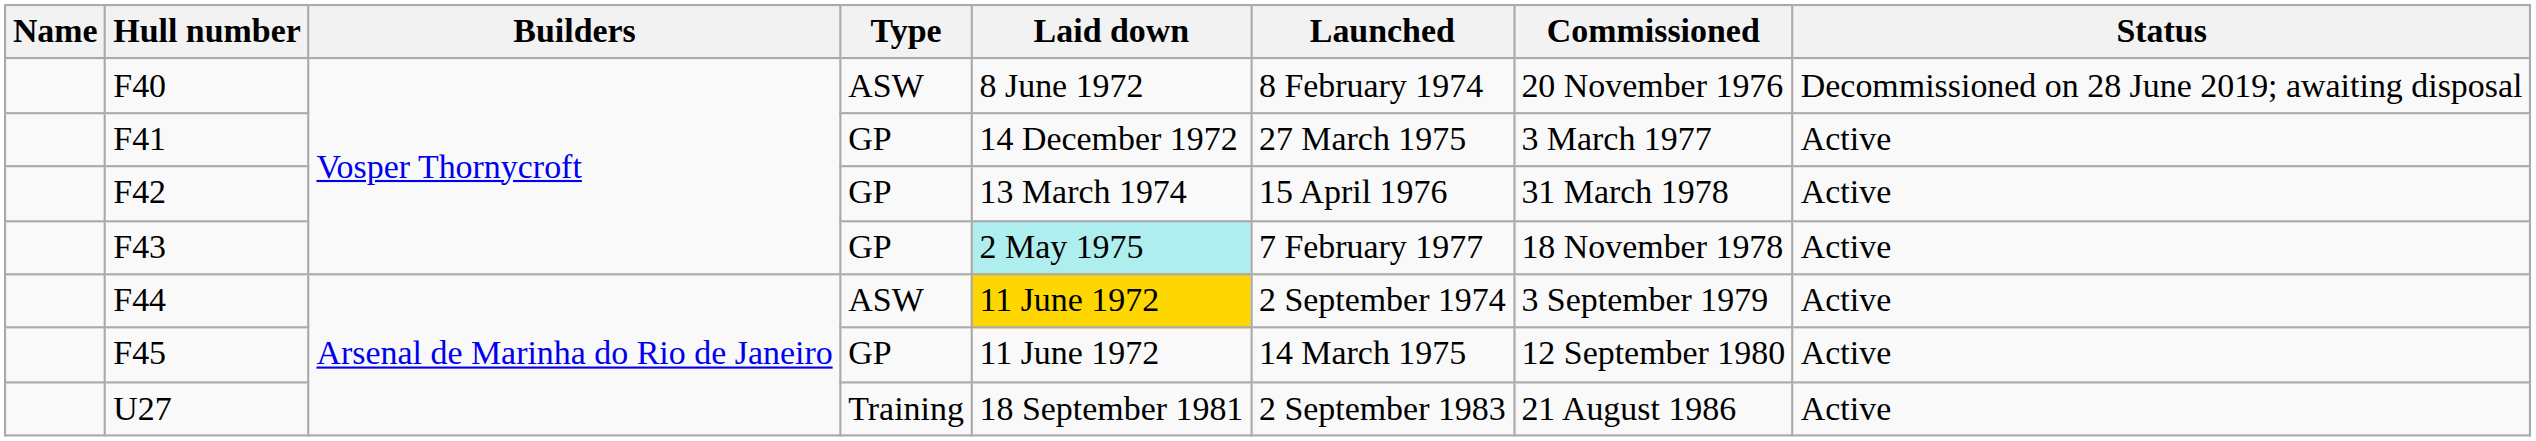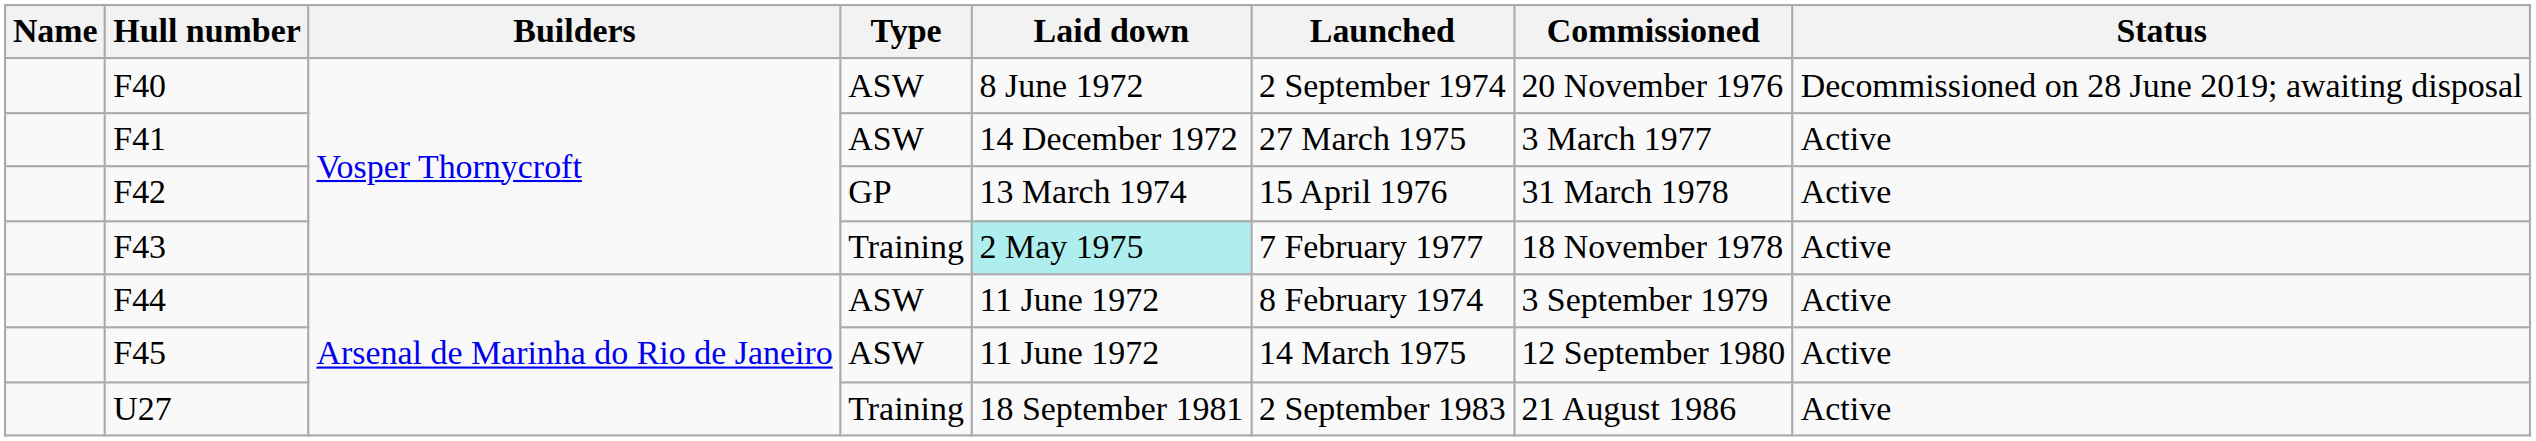F40 | Launched: 8 February 1974 -> 2 September 1974
F41 | Type: GP -> ASW
F43 | Type: GP -> Training
F44 | Laid down: gold background -> no background
F44 | Launched: 2 September 1974 -> 8 February 1974
F45 | Type: GP -> ASW
